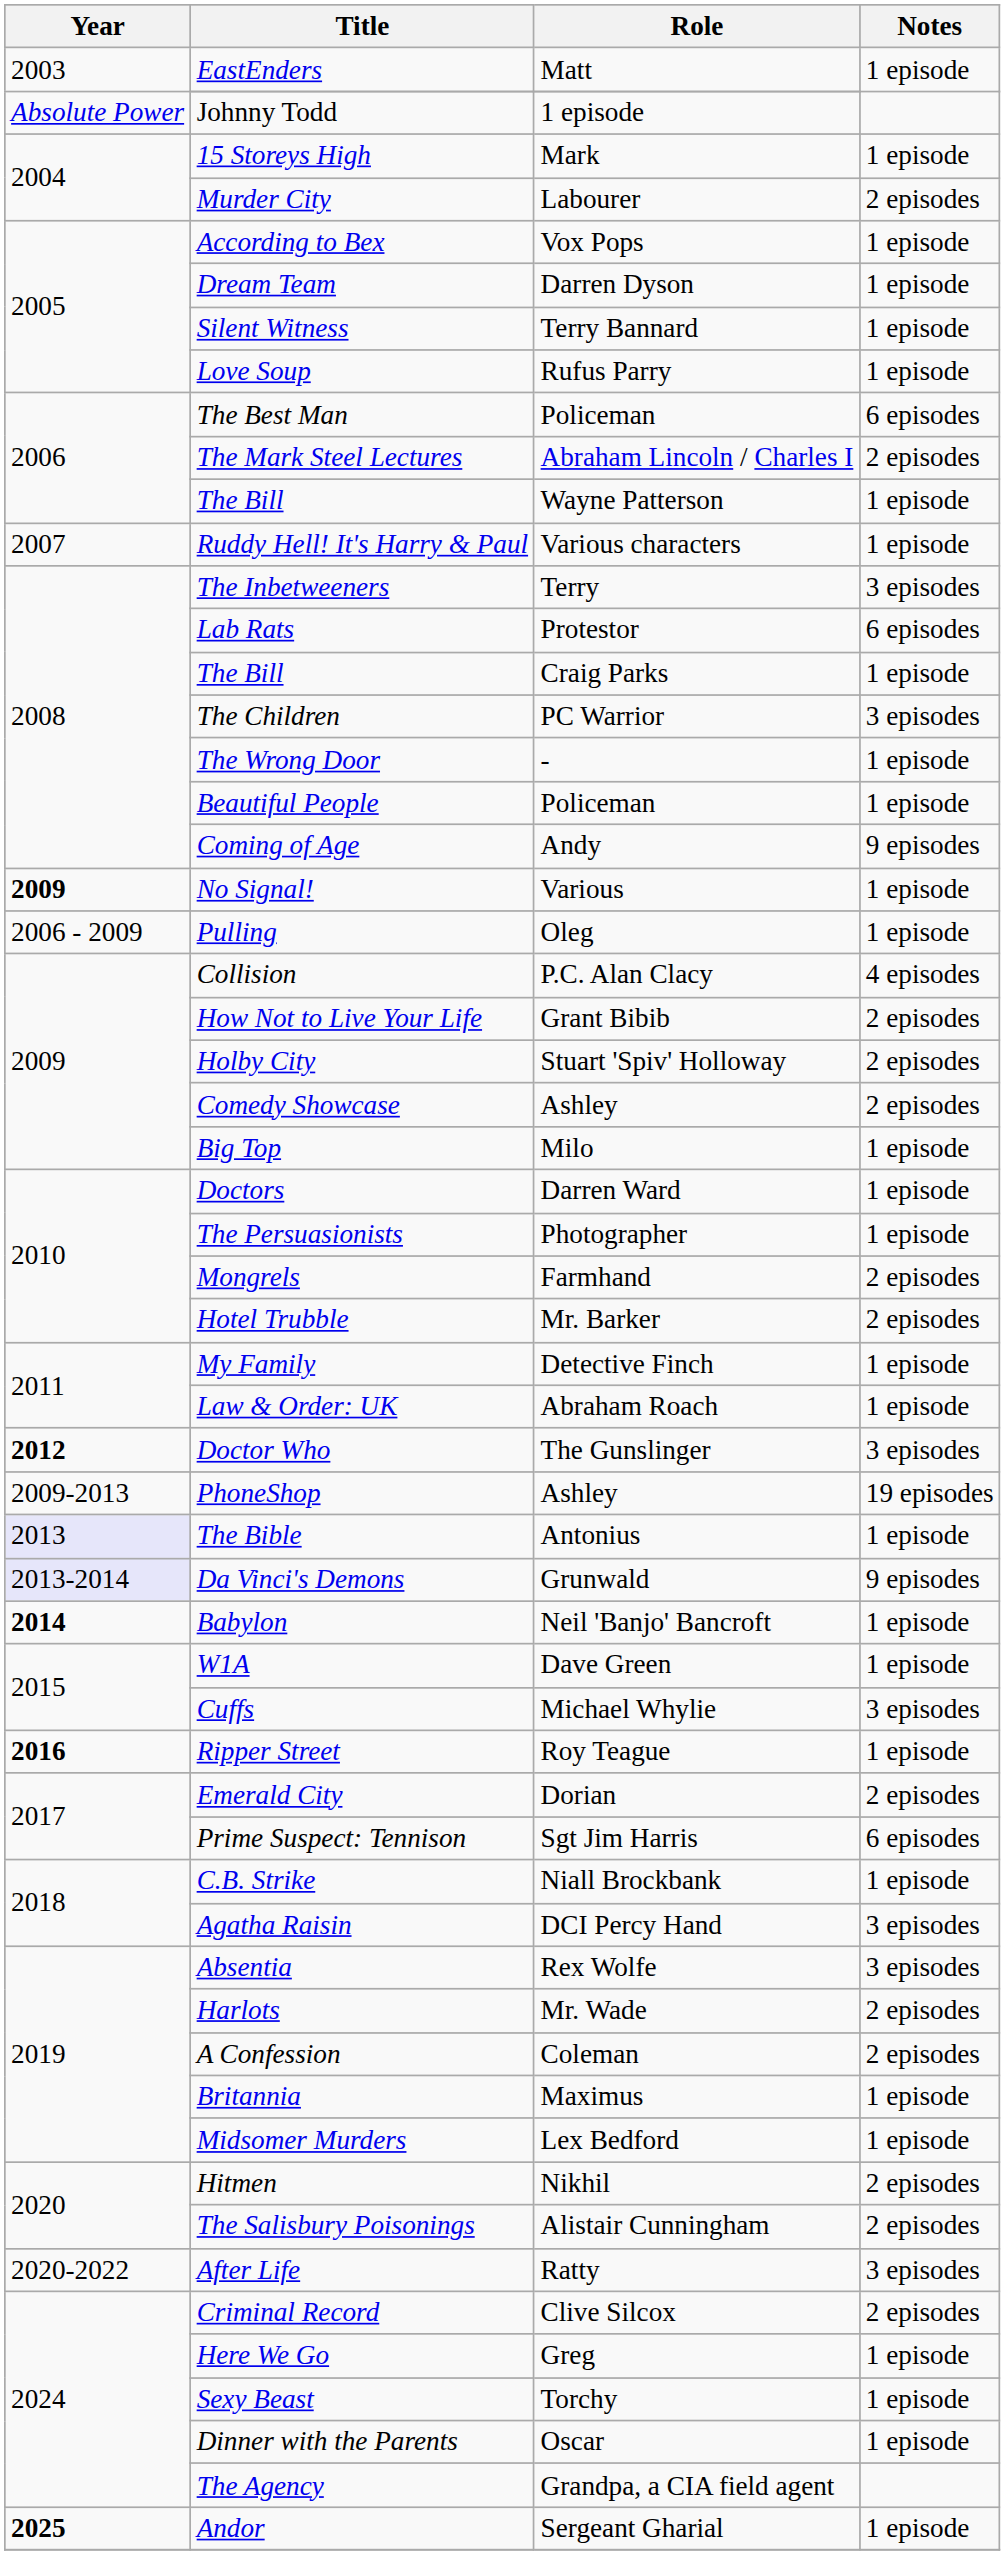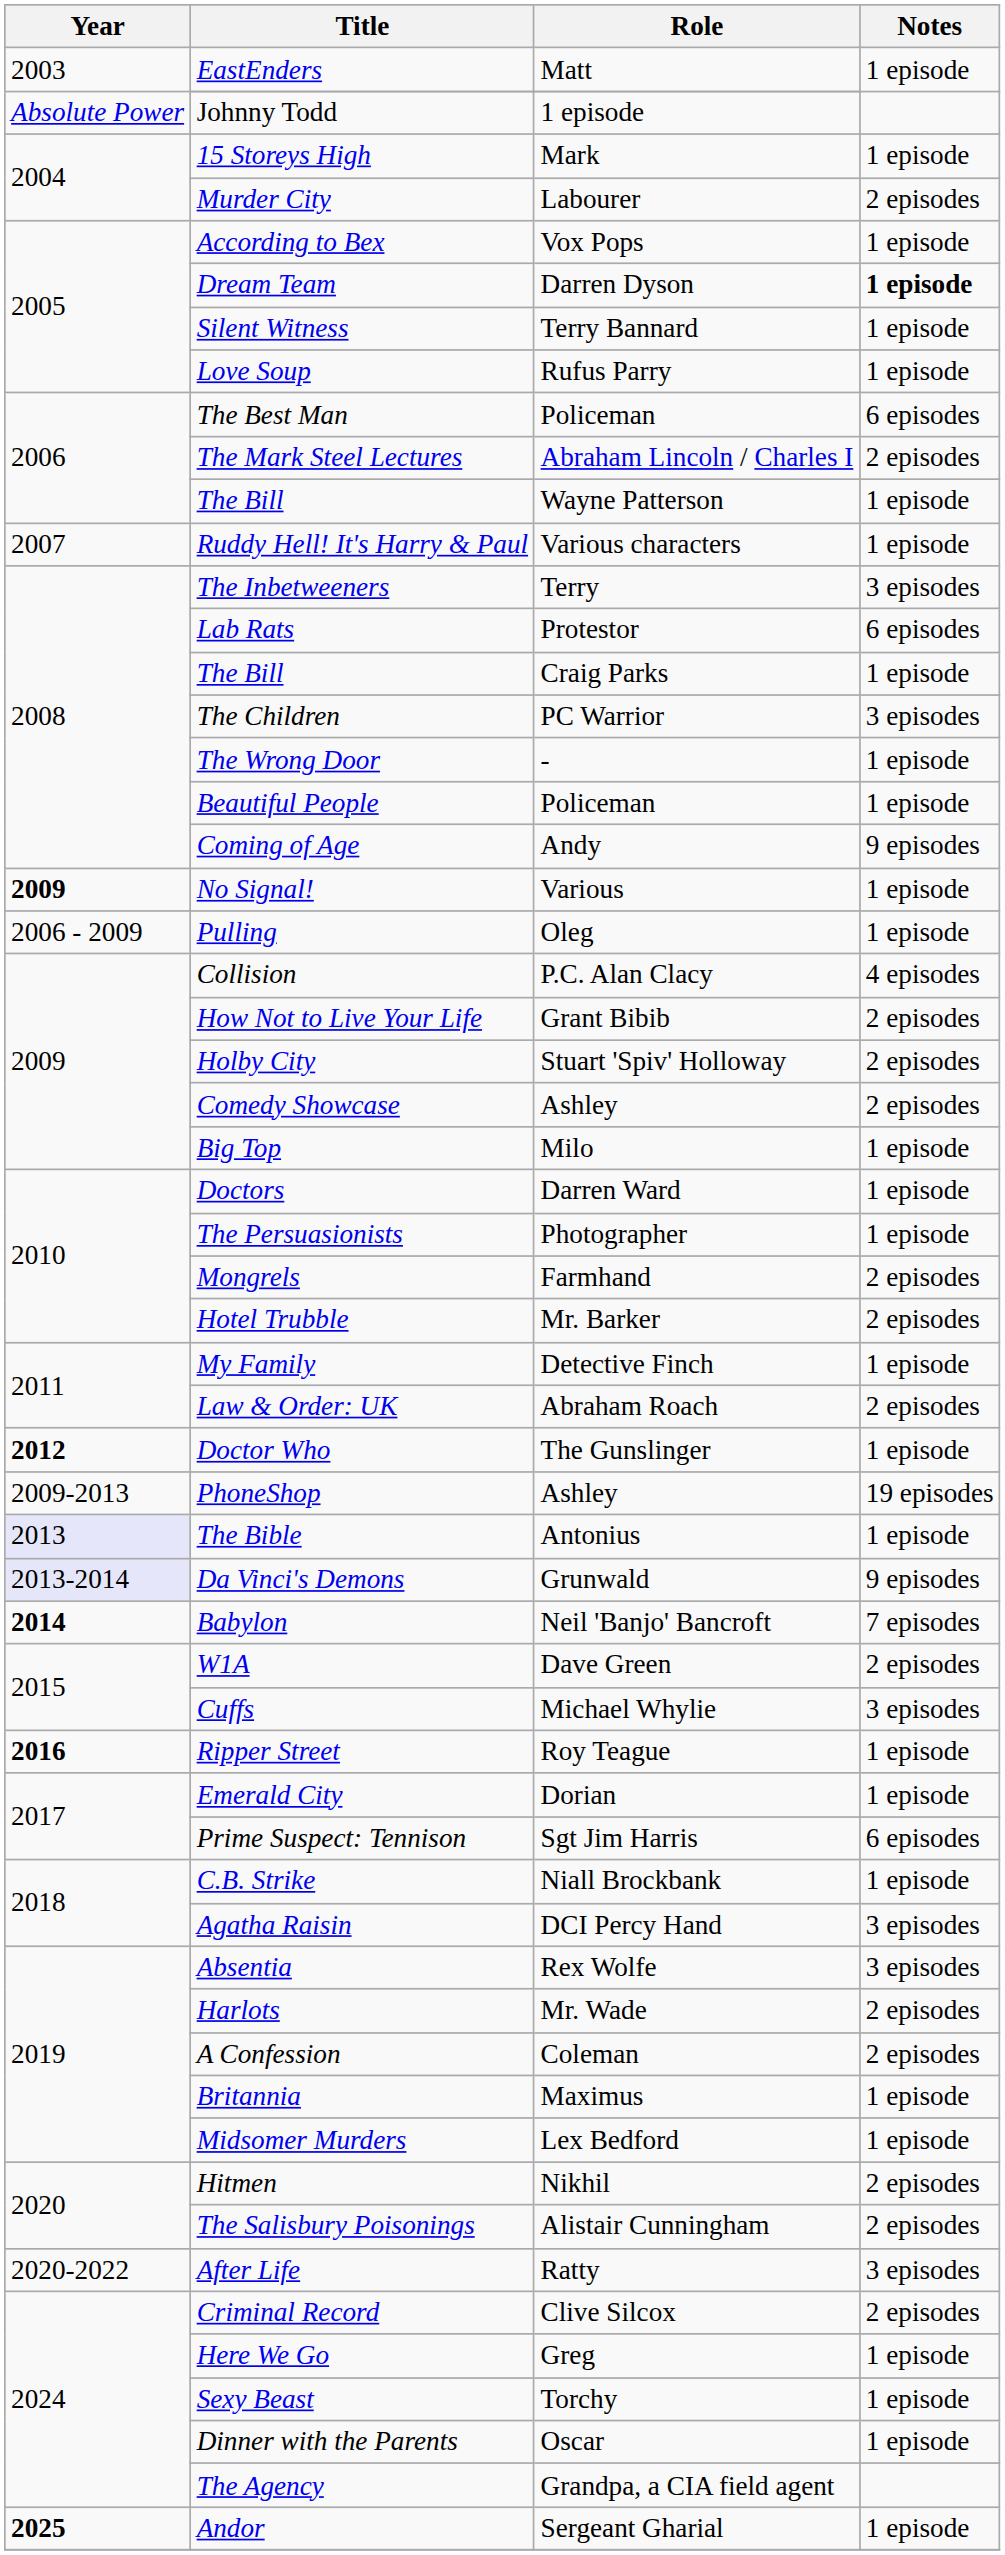Dream Team | Notes: normal -> bold
Law & Order: UK | Notes: 1 episode -> 2 episodes
Doctor Who | Notes: 3 episodes -> 1 episode
Babylon | Notes: 1 episode -> 7 episodes
W1A | Notes: 1 episode -> 2 episodes
Emerald City | Notes: 2 episodes -> 1 episode
